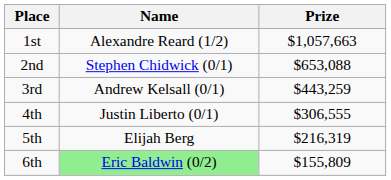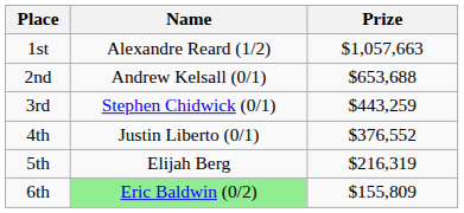2nd | Name: Stephen Chidwick (0/1) -> Andrew Kelsall (0/1)
2nd | Prize: $653,088 -> $653,688
3rd | Name: Andrew Kelsall (0/1) -> Stephen Chidwick (0/1)
4th | Prize: $306,555 -> $376,552
